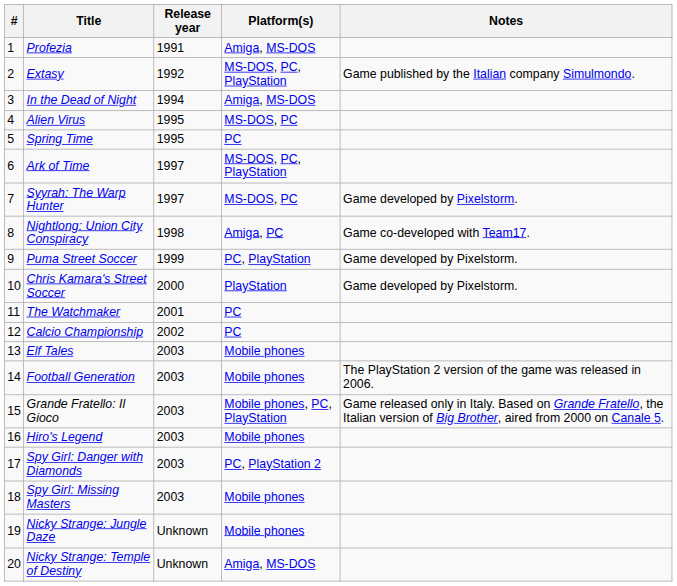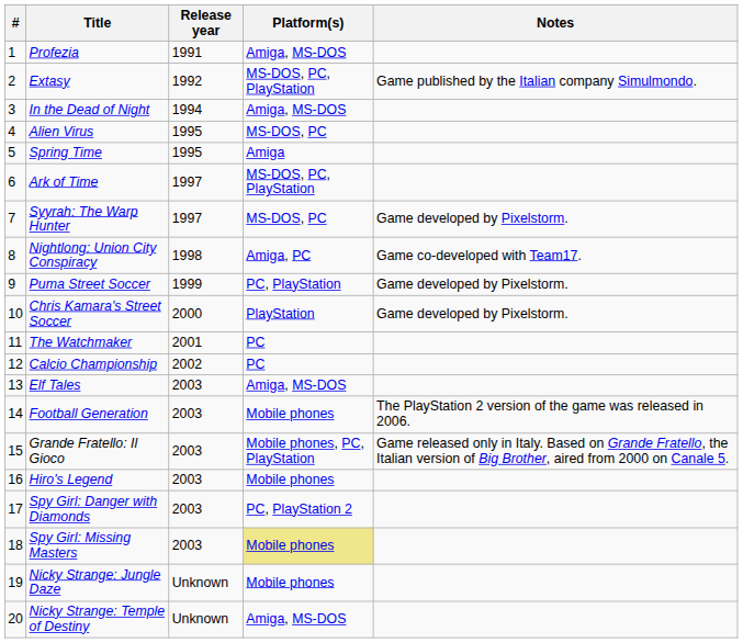Spring Time | Platform(s): PC -> Amiga
Elf Tales | Platform(s): Mobile phones -> Amiga, MS-DOS
Spy Girl: Missing Masters | Platform(s): no background -> khaki background
